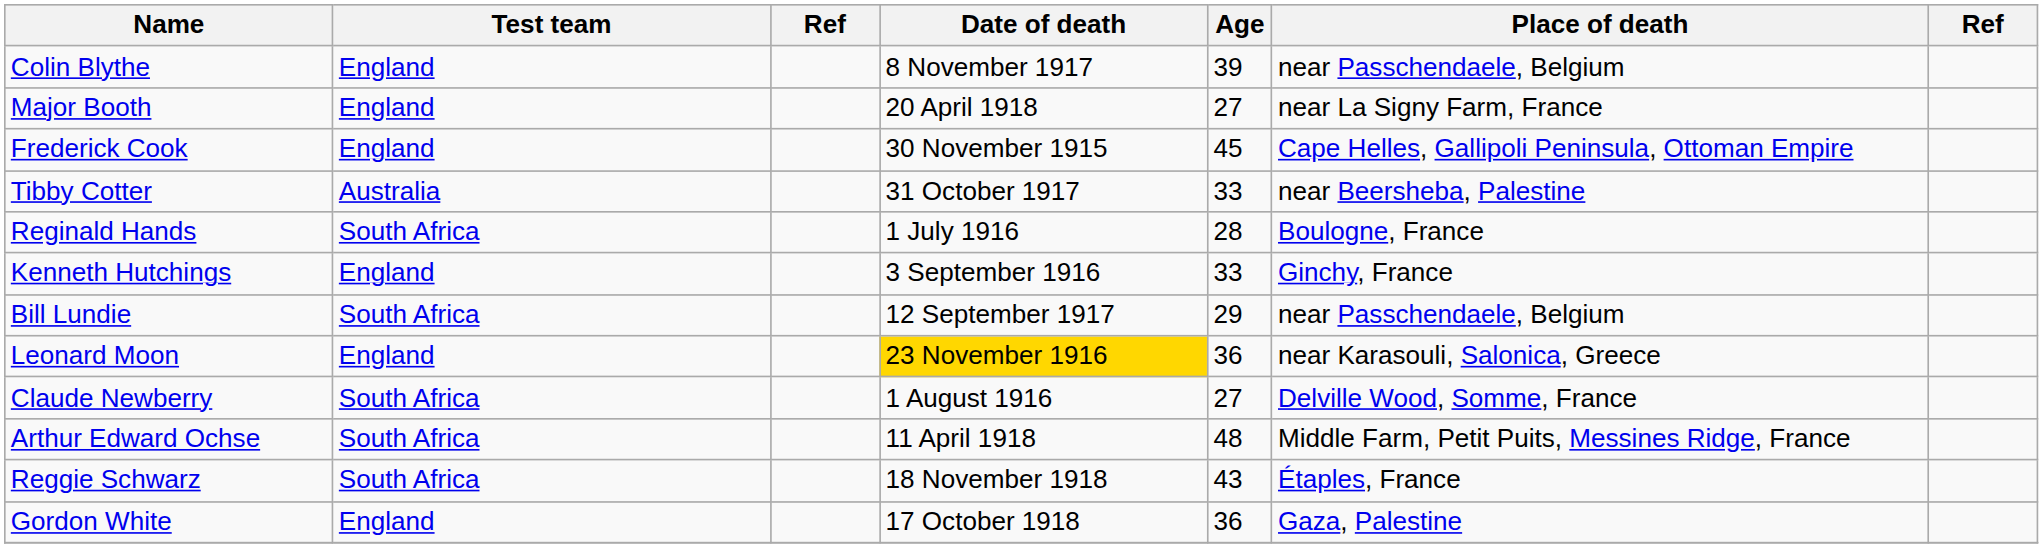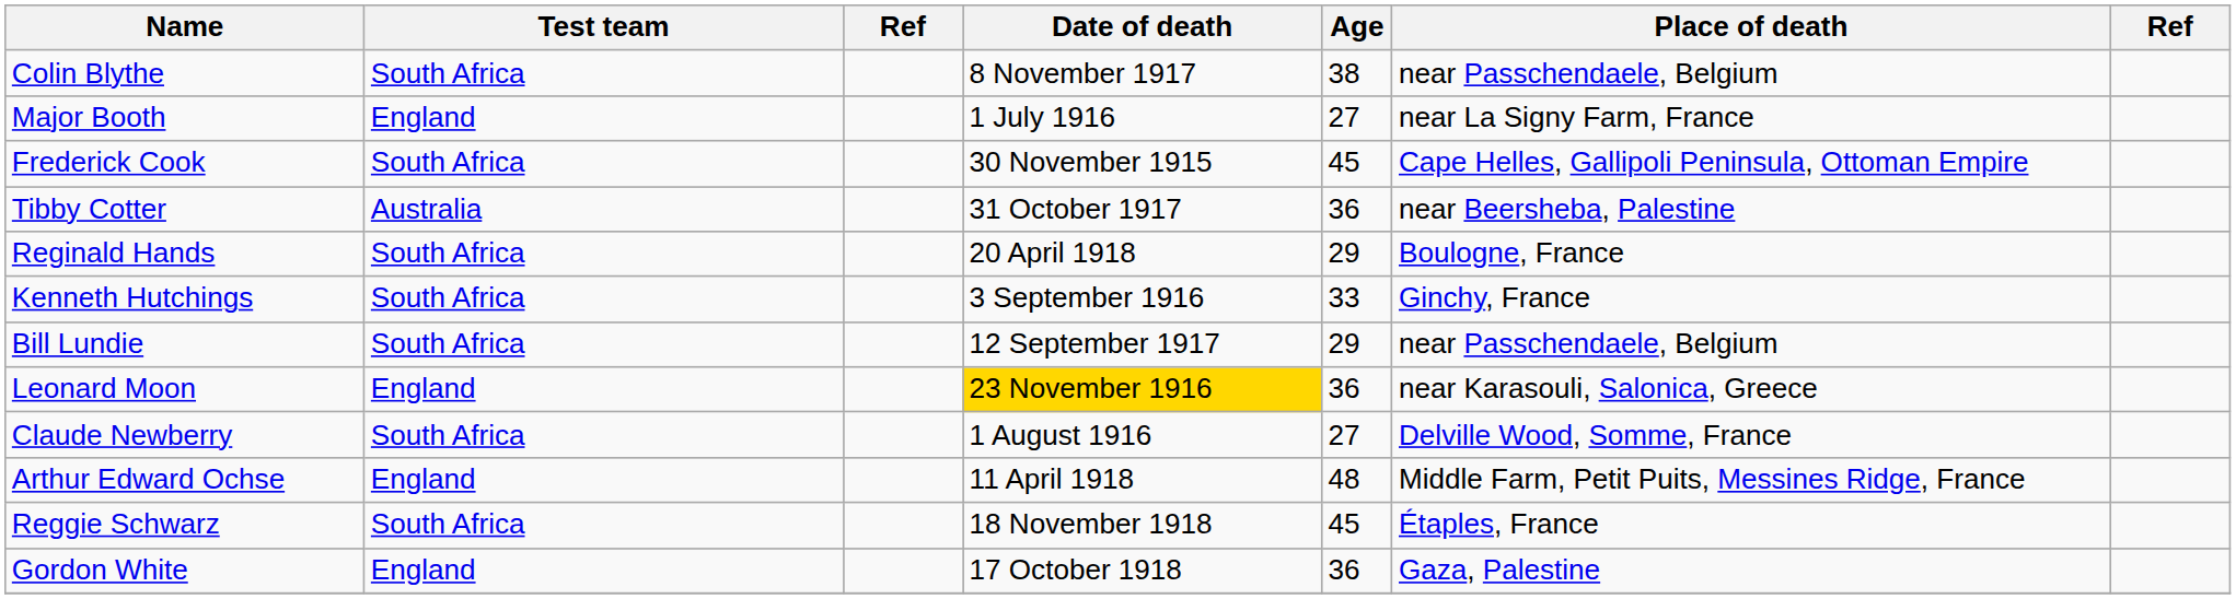Colin Blythe | Test team: England -> South Africa
Colin Blythe | Age: 39 -> 38
Major Booth | Date of death: 20 April 1918 -> 1 July 1916
Frederick Cook | Test team: England -> South Africa
Tibby Cotter | Age: 33 -> 36
Reginald Hands | Date of death: 1 July 1916 -> 20 April 1918
Reginald Hands | Age: 28 -> 29
Kenneth Hutchings | Test team: England -> South Africa
Arthur Edward Ochse | Test team: South Africa -> England
Reggie Schwarz | Age: 43 -> 45
